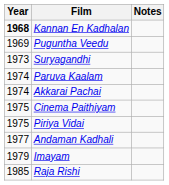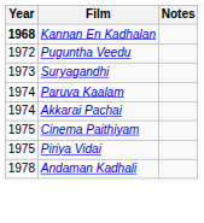Puguntha Veedu | Year: 1969 -> 1972
Andaman Kadhali | Year: 1977 -> 1978
- row: 1979 | Imayam
- row: 1985 | Raja Rishi
